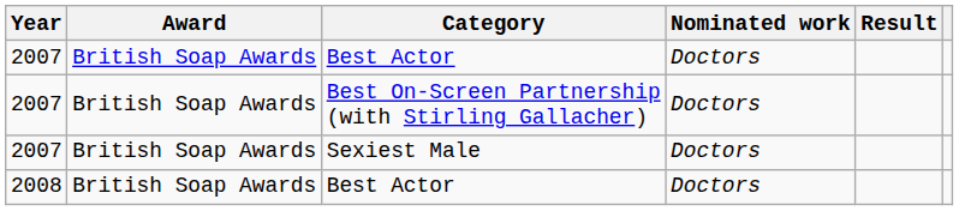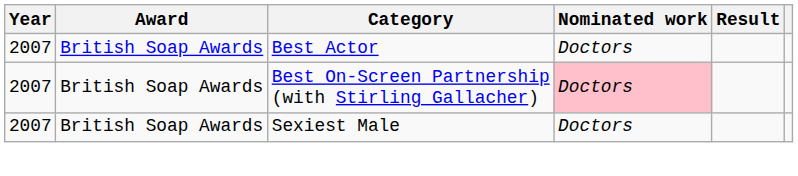Best On-Screen Partnership (with Stirling Gallacher) | Nominated work: no background -> pink background
- row: 2008 | British Soap Awards | Best Actor | Doctors
